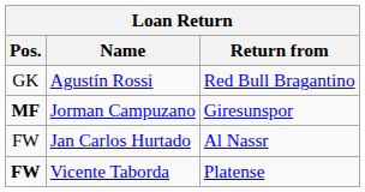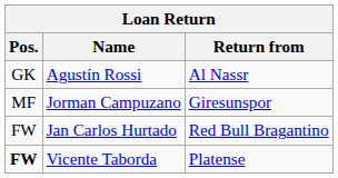Agustín Rossi | Return from: Red Bull Bragantino -> Al Nassr
Jorman Campuzano | Pos.: bold -> normal
Jan Carlos Hurtado | Return from: Al Nassr -> Red Bull Bragantino
